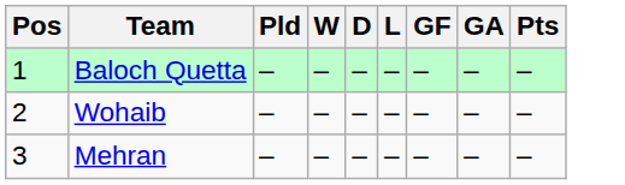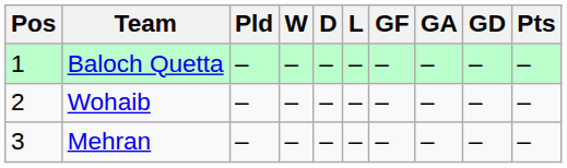+ column: GD | – | – | –
